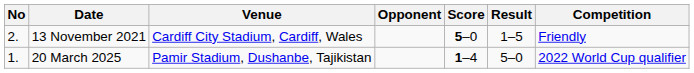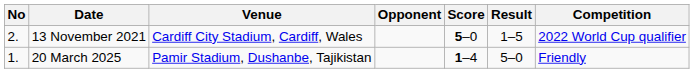13 November 2021 | Competition: Friendly -> 2022 World Cup qualifier
20 March 2025 | Competition: 2022 World Cup qualifier -> Friendly
